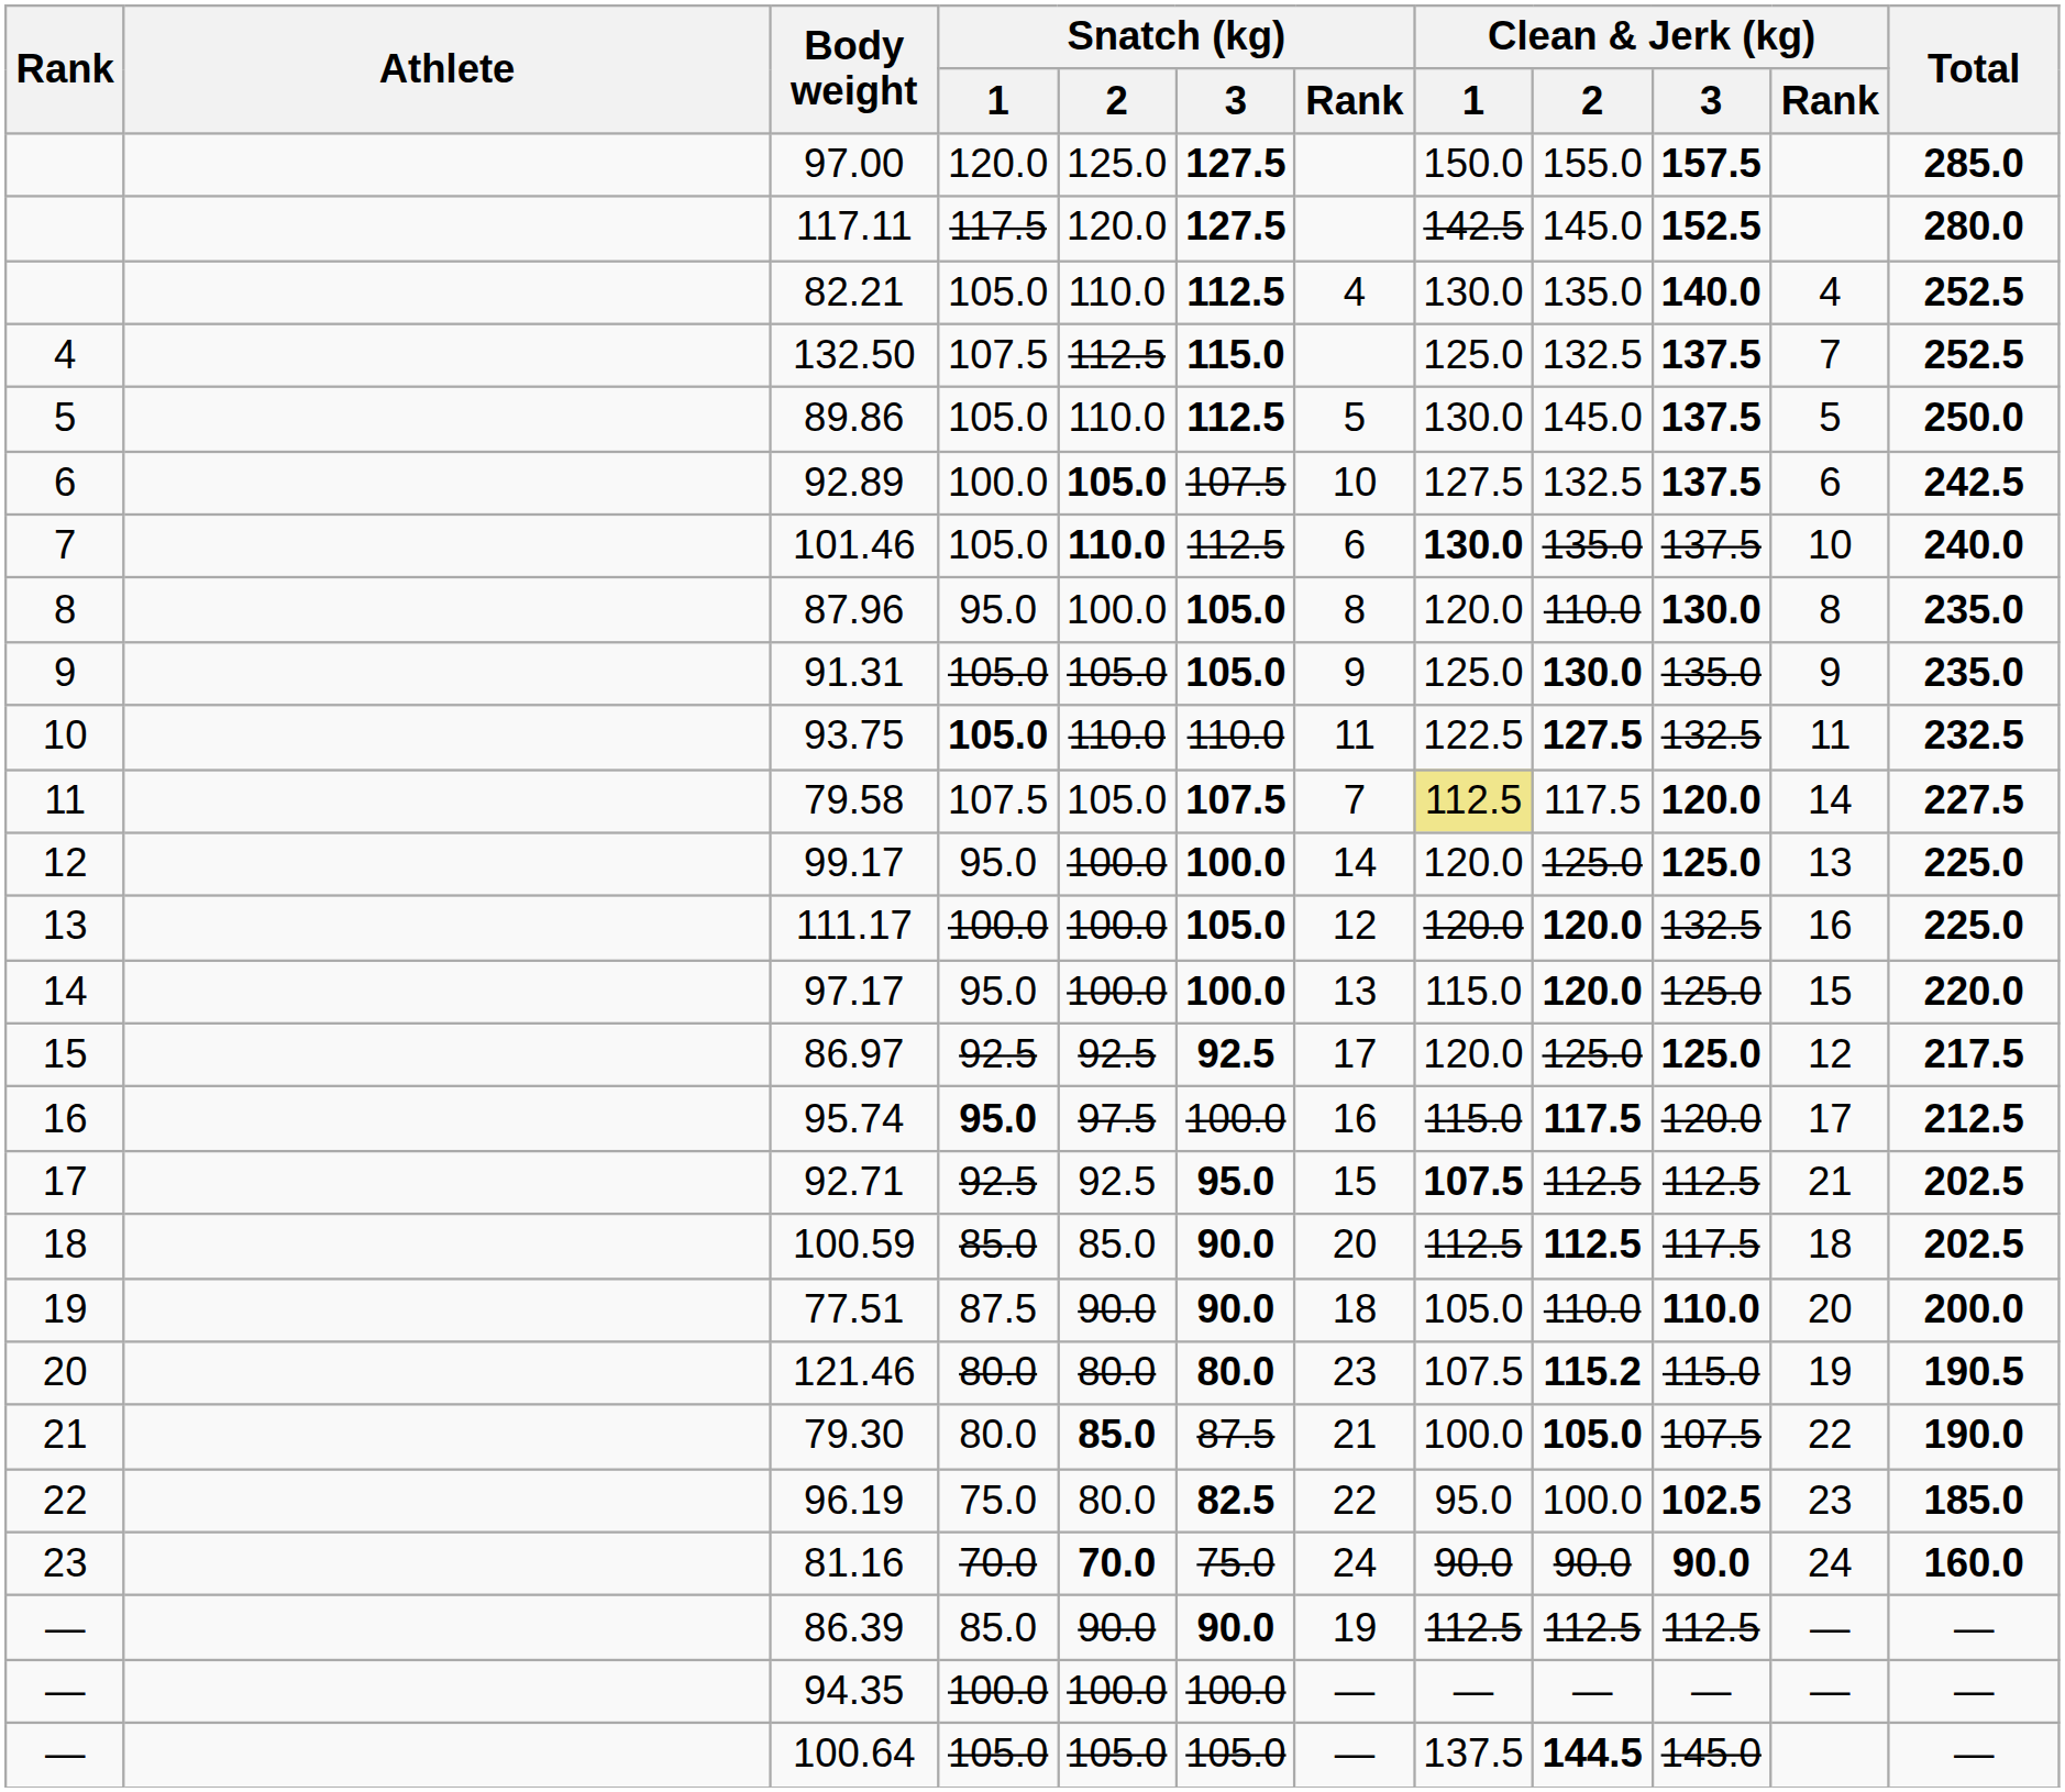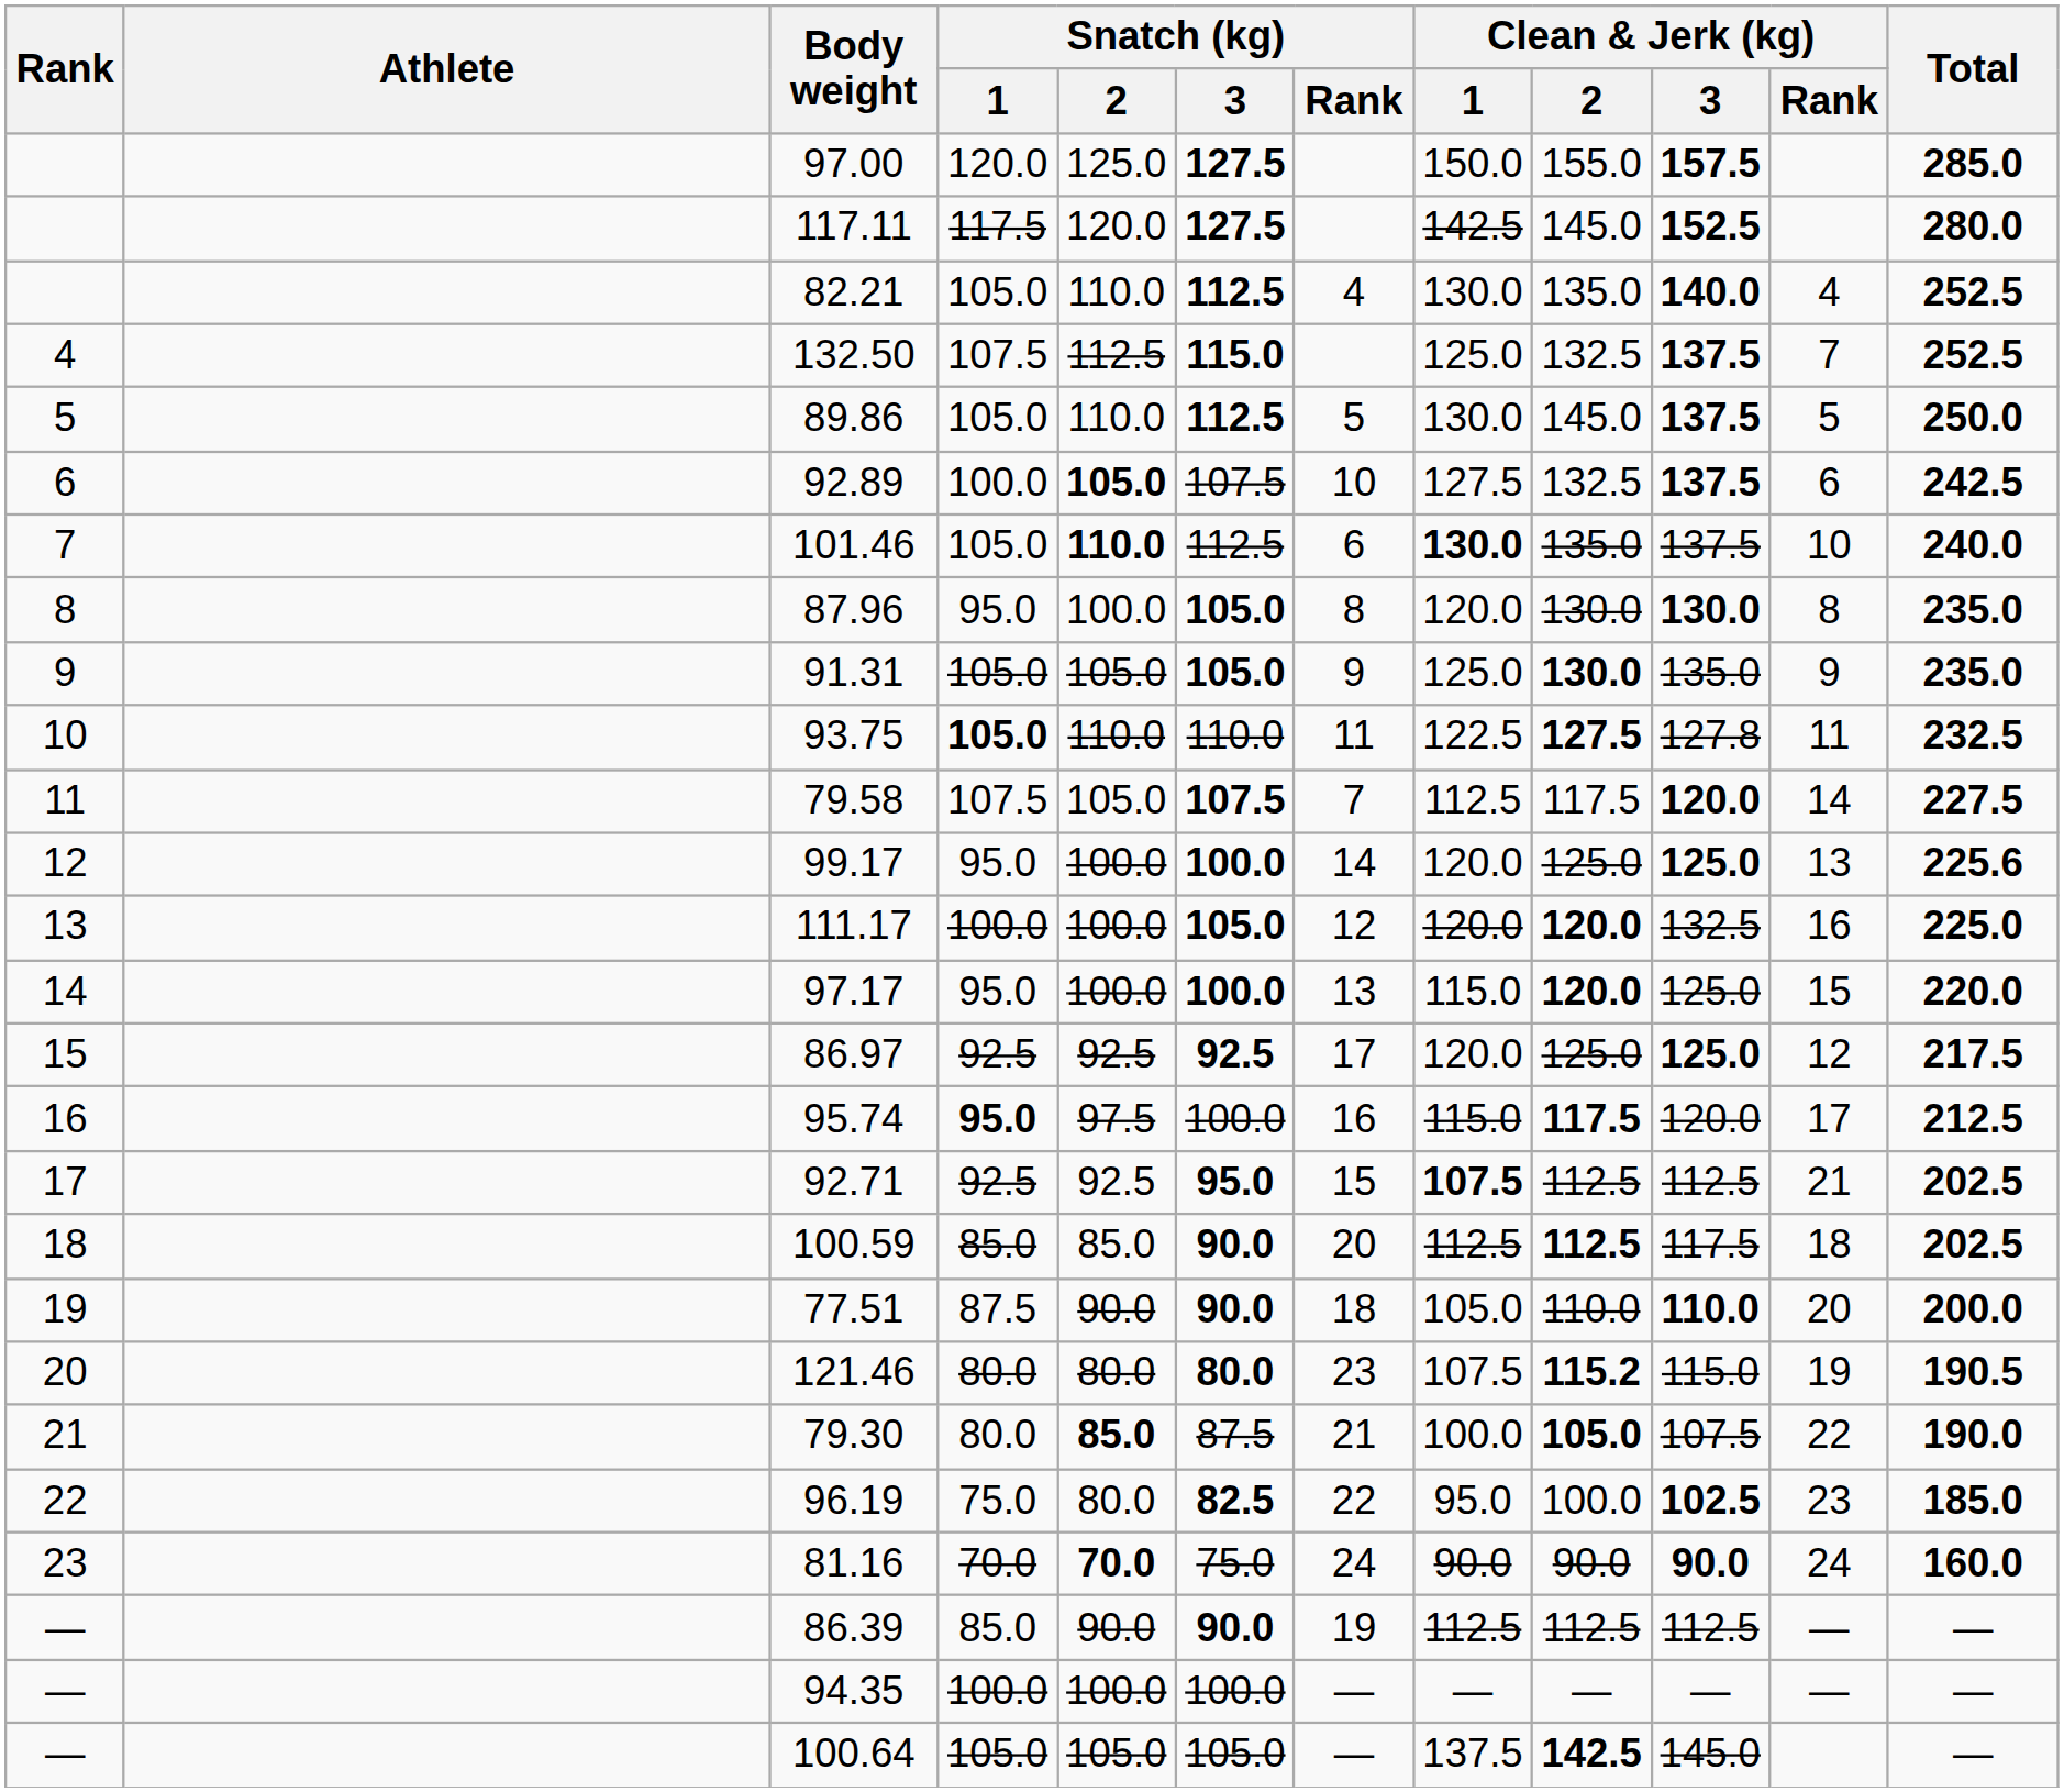87.96 | Clean & Jerk (kg) / 2: 110.0 -> 130.0
93.75 | Clean & Jerk (kg) / 3: 132.5 -> 127.8
79.58 | Clean & Jerk (kg) / 1: khaki background -> no background
99.17 | Total: 225.0 -> 225.6
100.64 | Clean & Jerk (kg) / 2: 144.5 -> 142.5
